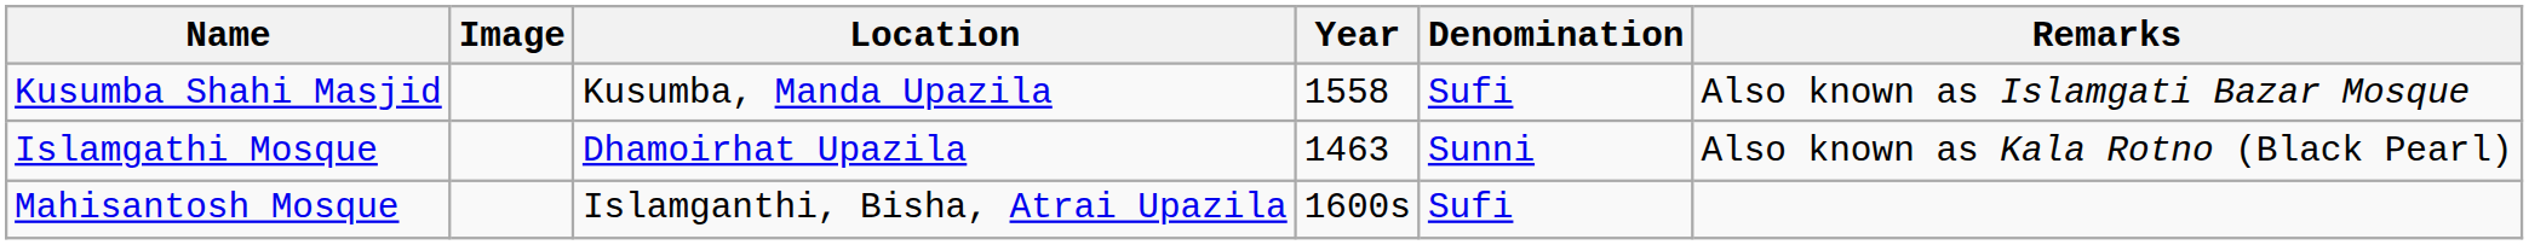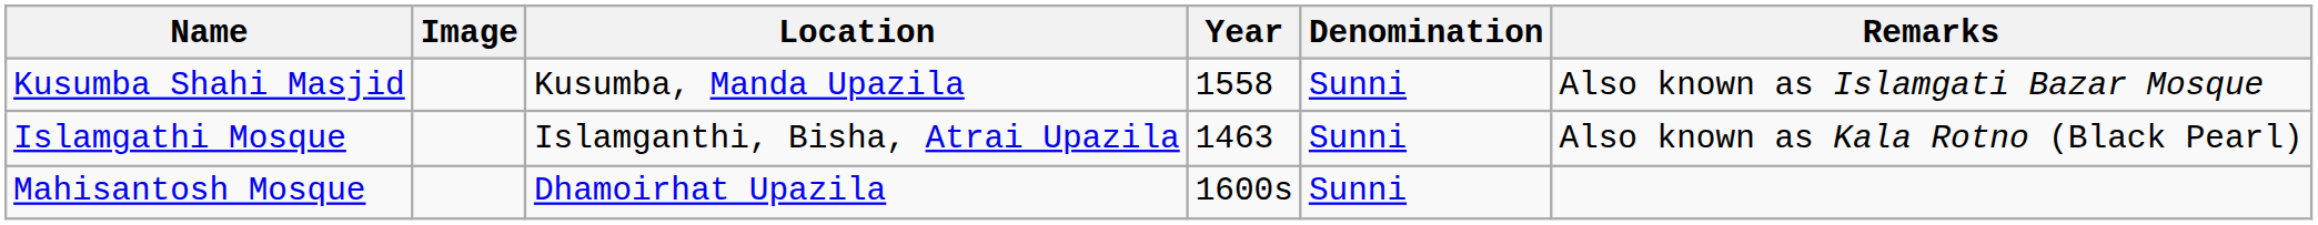Kusumba Shahi Masjid | Denomination: Sufi -> Sunni
Islamgathi Mosque | Location: Dhamoirhat Upazila -> Islamganthi, Bisha, Atrai Upazila
Mahisantosh Mosque | Location: Islamganthi, Bisha, Atrai Upazila -> Dhamoirhat Upazila
Mahisantosh Mosque | Denomination: Sufi -> Sunni
